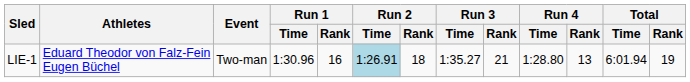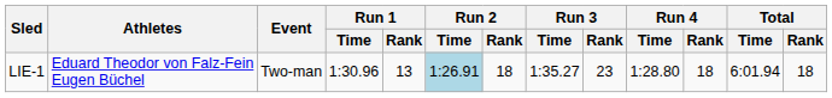LIE-1 | Run 1 / Rank: 16 -> 13
LIE-1 | Run 3 / Rank: 21 -> 23
LIE-1 | Run 4 / Rank: 13 -> 18
LIE-1 | Total / Rank: 19 -> 18
